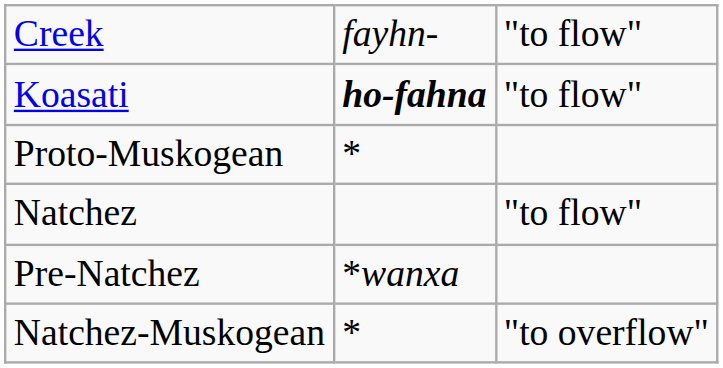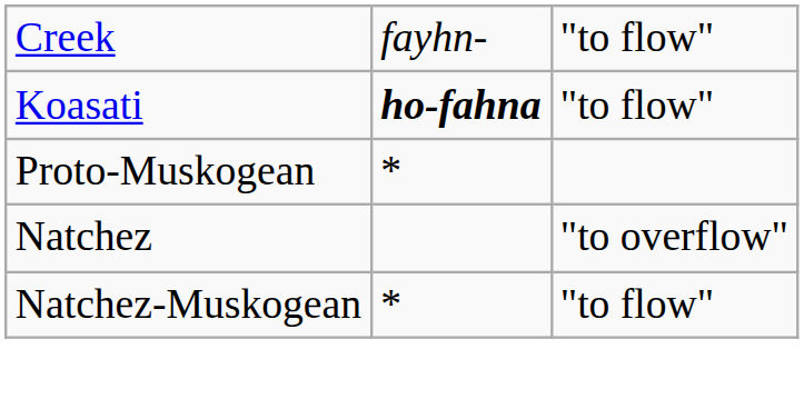Natchez | column 3: "to flow" -> "to overflow"
- row: Pre-Natchez | *wanxa
Natchez-Muskogean | column 3: "to overflow" -> "to flow"
